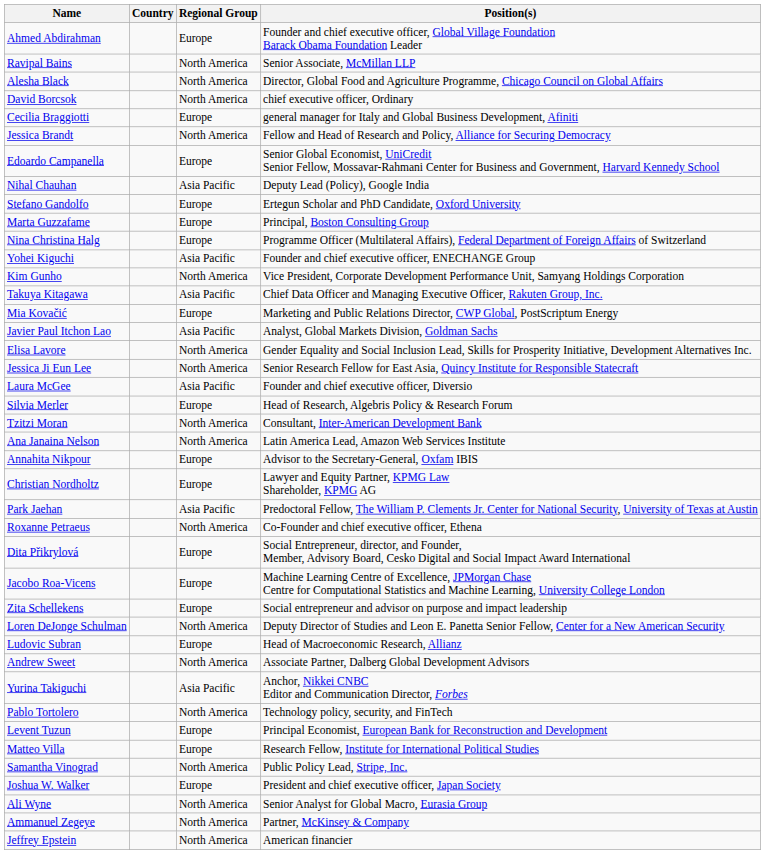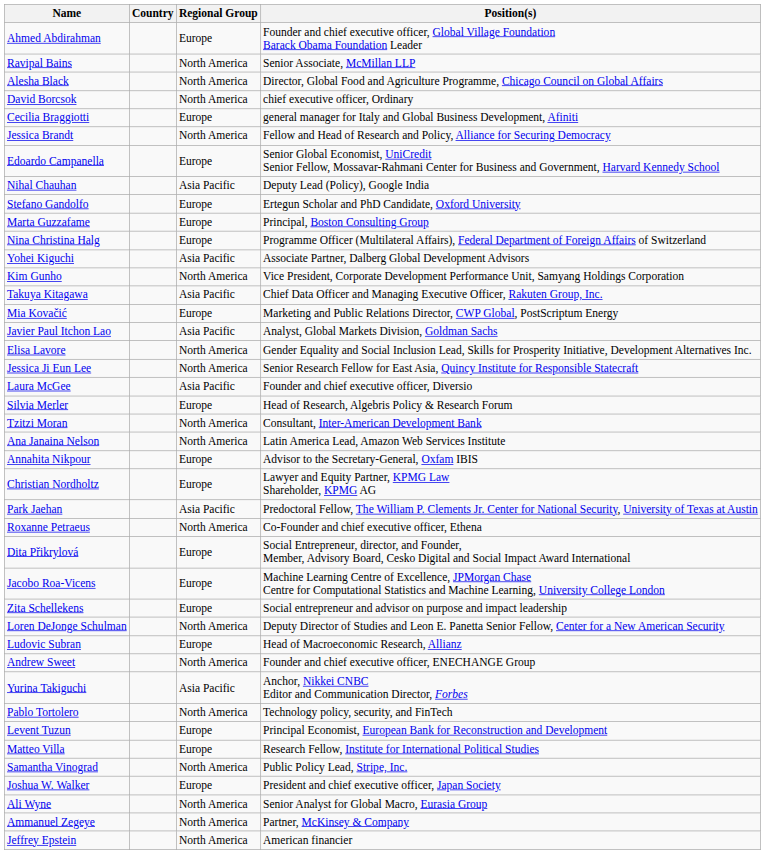Yohei Kiguchi | Position(s): Founder and chief executive officer, ENECHANGE Group -> Associate Partner, Dalberg Global Development Advisors
Andrew Sweet | Position(s): Associate Partner, Dalberg Global Development Advisors -> Founder and chief executive officer, ENECHANGE Group
